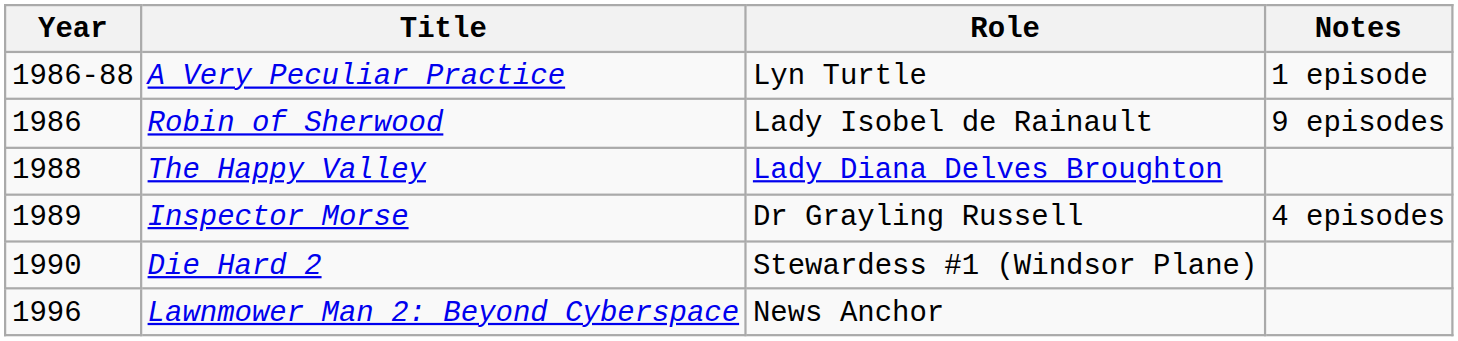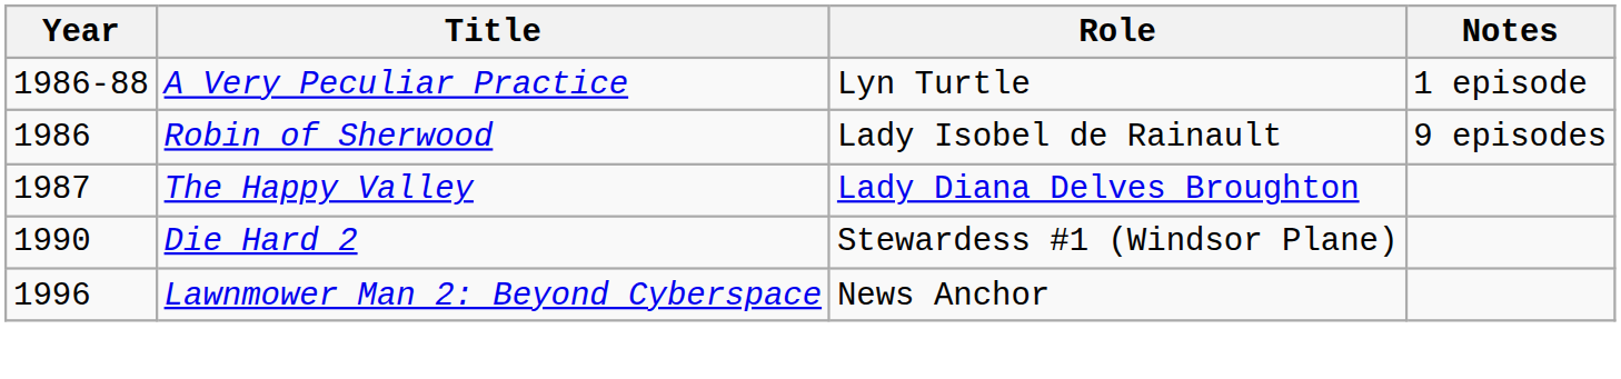The Happy Valley | Year: 1988 -> 1987
- row: 1989 | Inspector Morse | Dr Grayling Russell | 4 episodes
